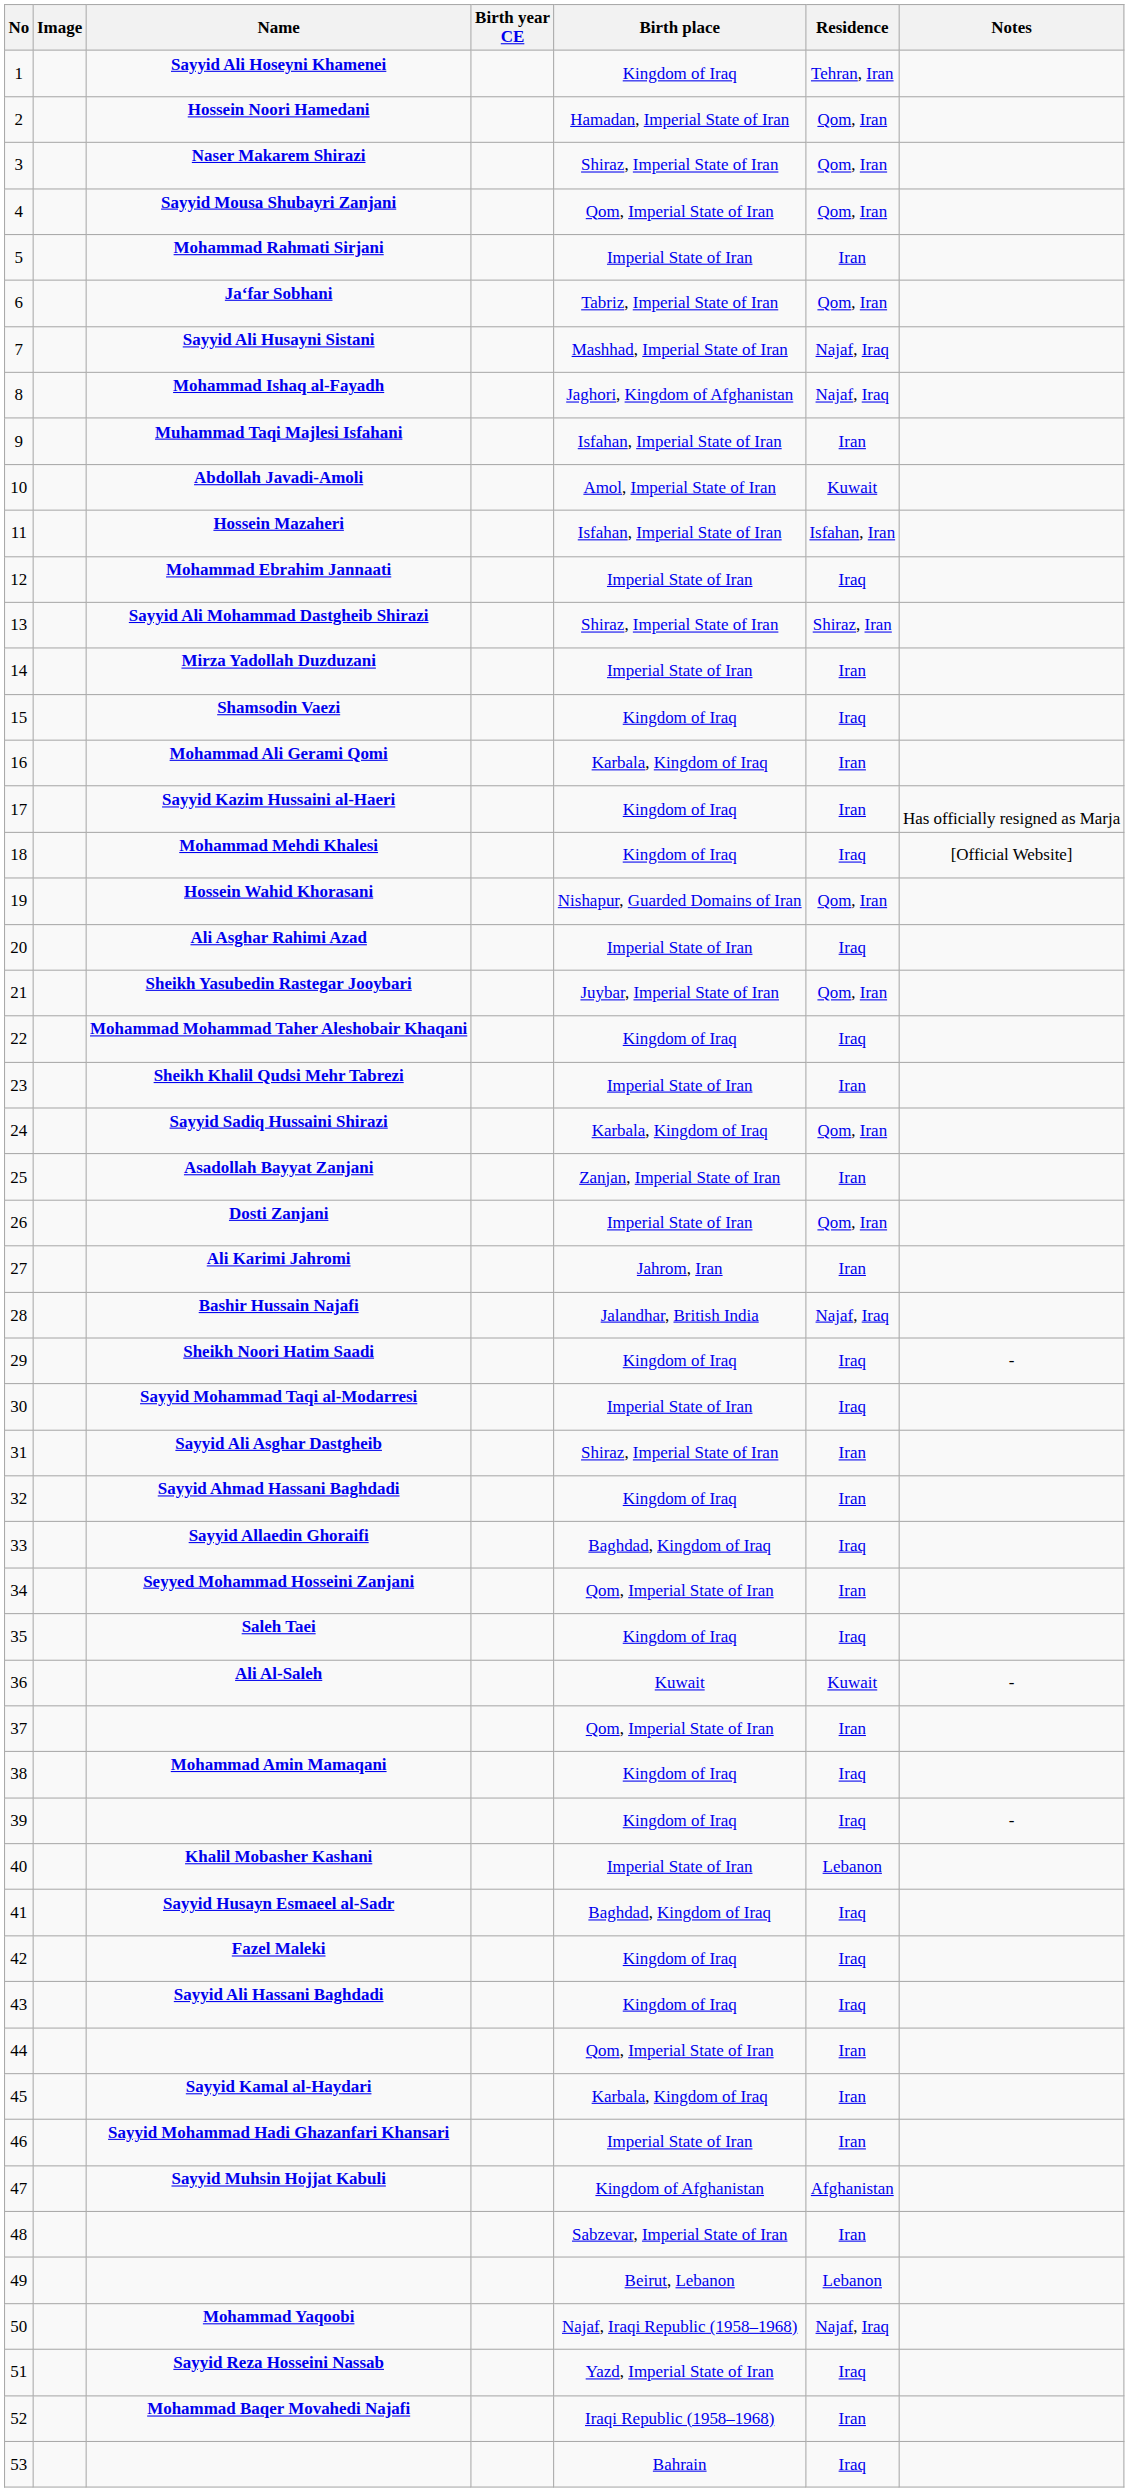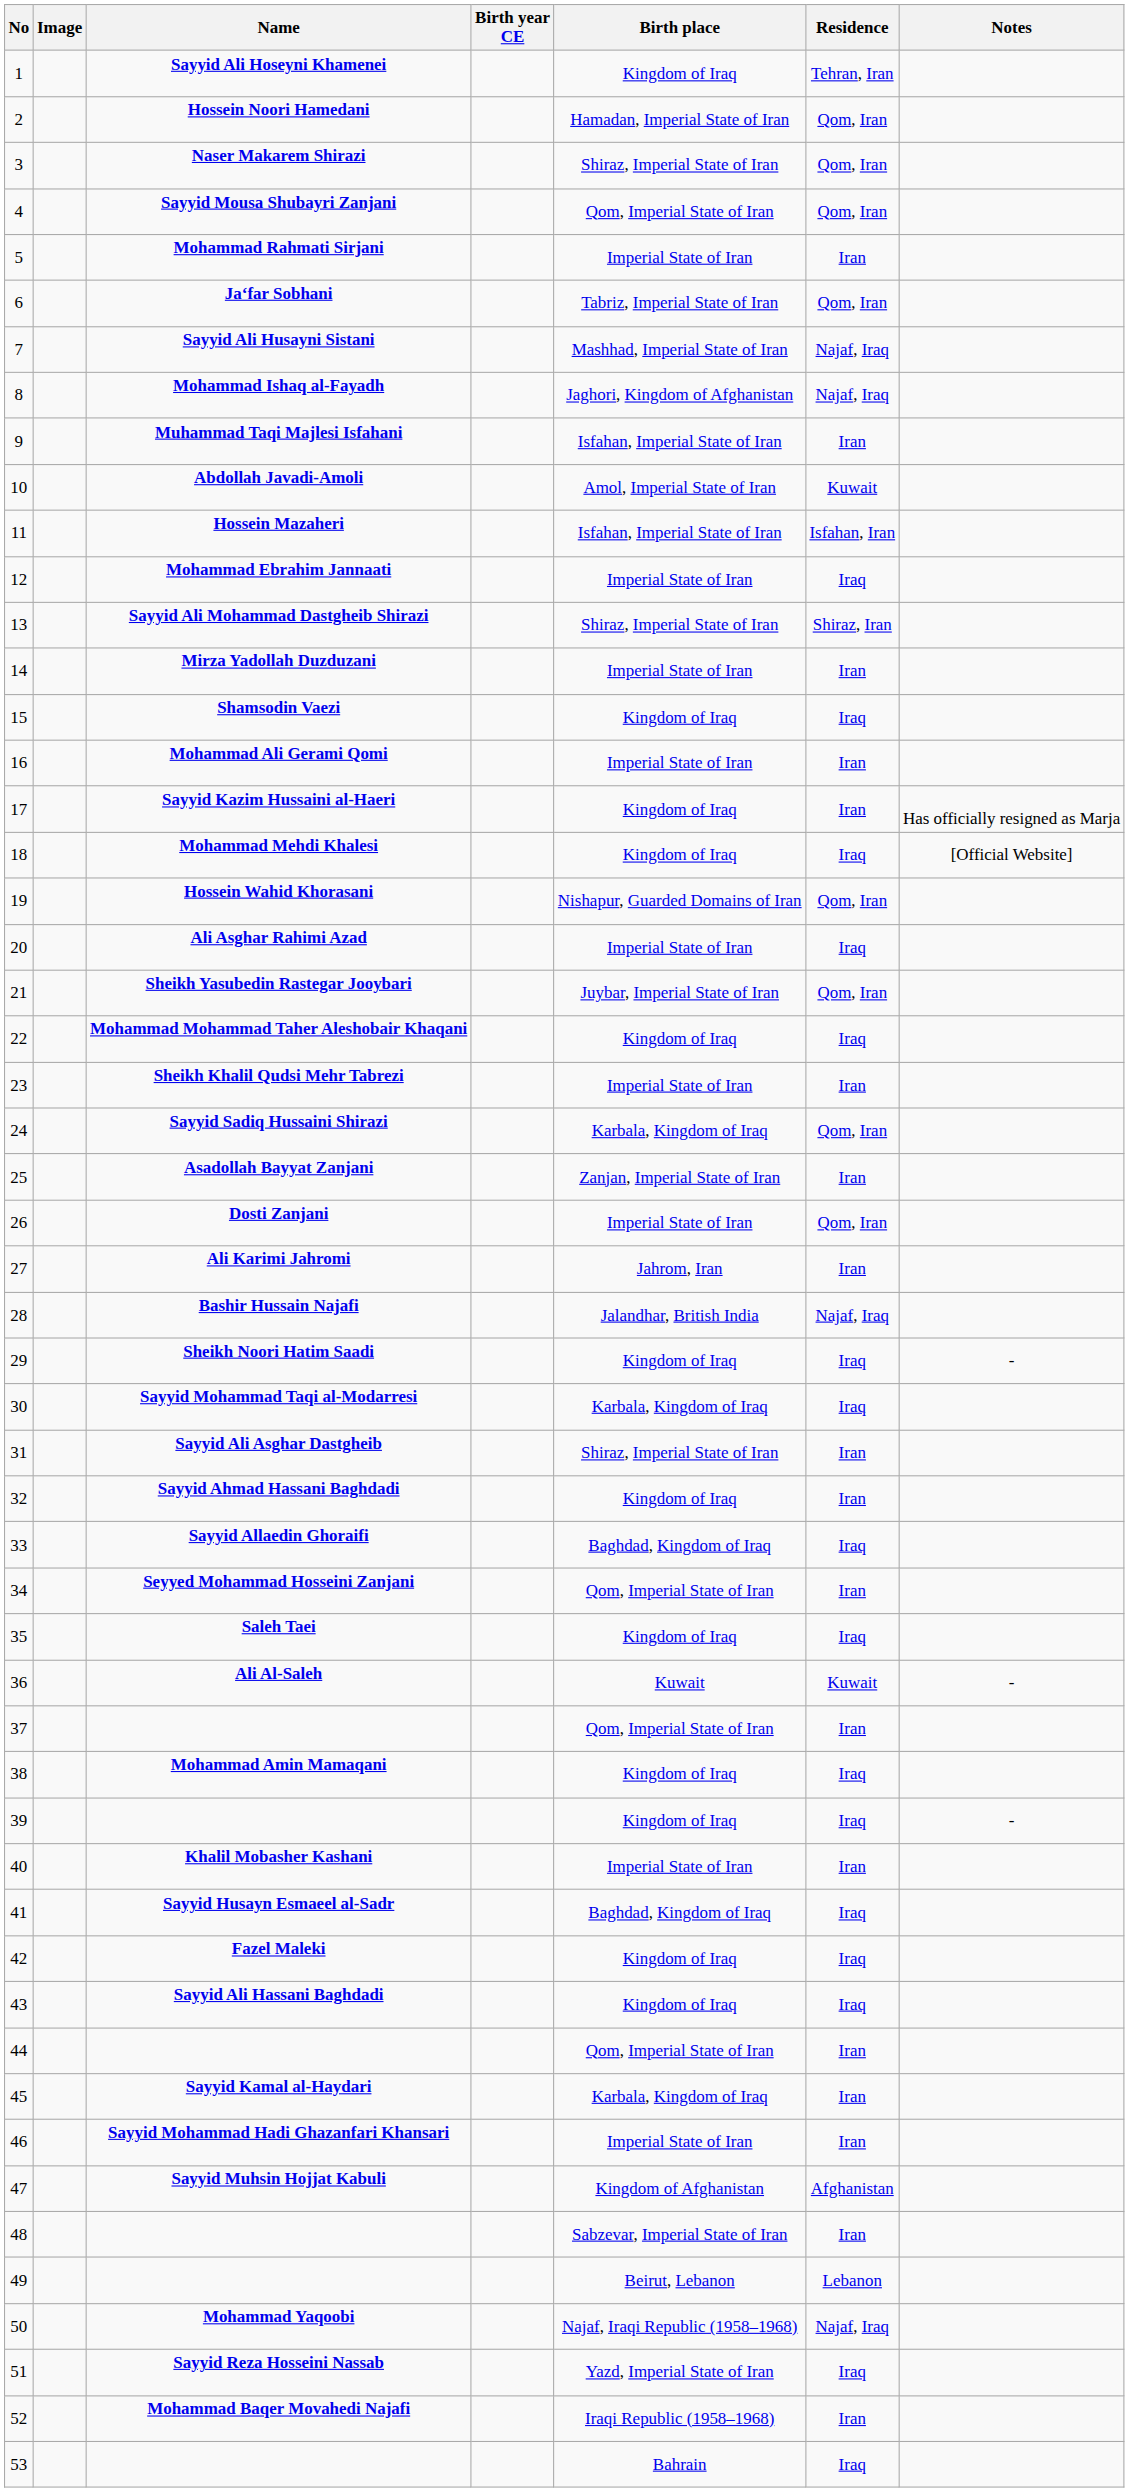Mohammad Ali Gerami Qomi | Birth place: Karbala, Kingdom of Iraq -> Imperial State of Iran
Sayyid Mohammad Taqi al-Modarresi | Birth place: Imperial State of Iran -> Karbala, Kingdom of Iraq
Khalil Mobasher Kashani | Residence: Lebanon -> Iran
